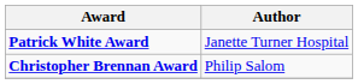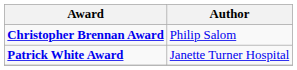rows swapped: Christopher Brennan Award <-> Patrick White Award
